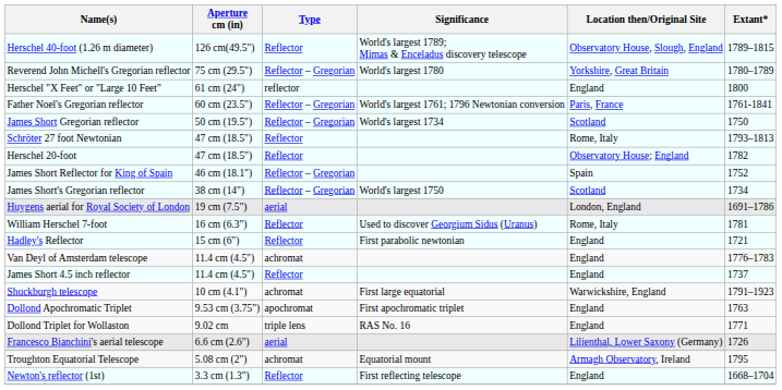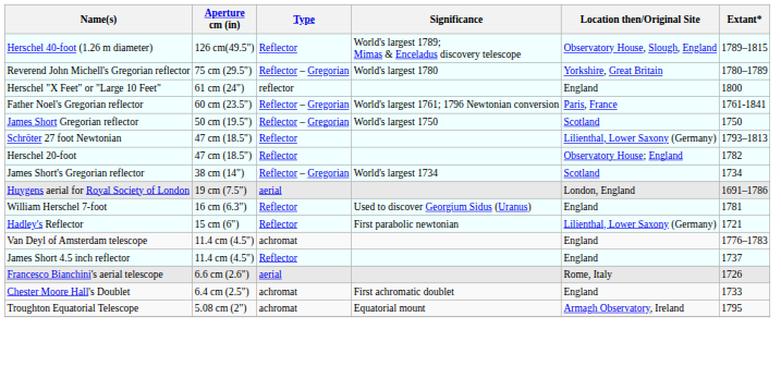James Short Gregorian reflector | Significance: World's largest 1734 -> World's largest 1750
Schröter 27 foot Newtonian | Location then/Original Site: Rome, Italy -> Lilienthal, Lower Saxony (Germany)
- row: James Short Reflector for King of Spain | 46 cm (18.1") | Reflector – Gregorian | Spain | 1752
James Short's Gregorian reflector | Significance: World's largest 1750 -> World's largest 1734
William Herschel 7-foot | Location then/Original Site: Rome, Italy -> England
Hadley's Reflector | Location then/Original Site: England -> Lilienthal, Lower Saxony (Germany)
- row: Shuckburgh telescope | 10 cm (4.1") | achromat | First large equatorial | Warwickshire, England | 1791–1923
- row: Dollond Apochromatic Triplet | 9.53 cm (3.75") | apochromat | First apochromatic triplet | England | 1763
- row: Dollond Triplet for Wollaston | 9.02 cm | triple lens | RAS No. 16 | England | 1771
Francesco Bianchini's aerial telescope | Location then/Original Site: Lilienthal, Lower Saxony (Germany) -> Rome, Italy
+ row: Chester Moore Hall's Doublet | 6.4 cm (2.5") | achromat | First achromatic doublet | England | 1733
- row: Newton's reflector (1st) | 3.3 cm (1.3") | Reflector | First reflecting telescope | England | 1668–1704
